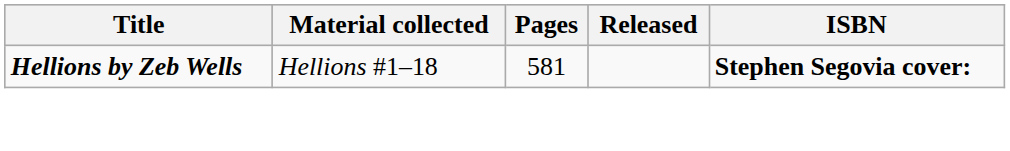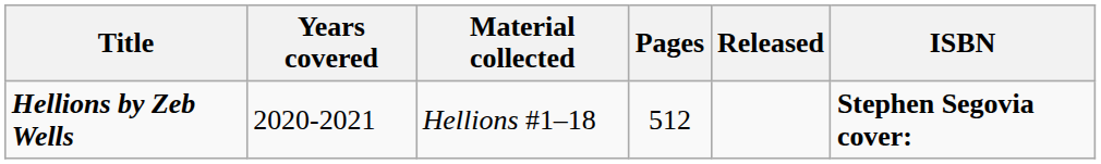+ column: Years covered | 2020-2021
Hellions by Zeb Wells | Pages: 581 -> 512
